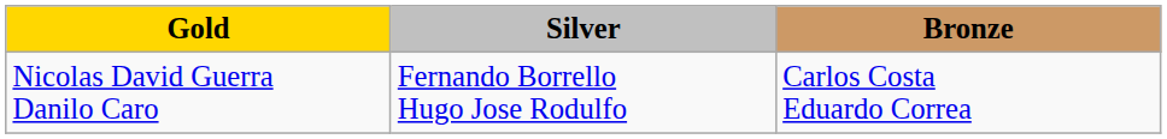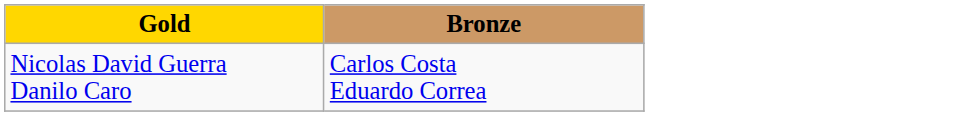- column: Silver | Fernando Borrello Hugo Jose Rodulfo
